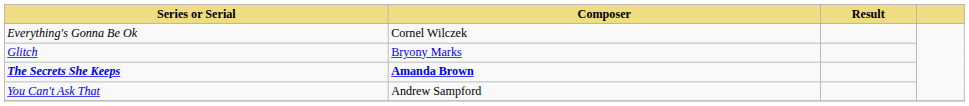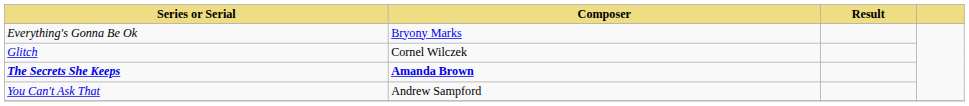Everything's Gonna Be Ok | Composer: Cornel Wilczek -> Bryony Marks
Glitch | Composer: Bryony Marks -> Cornel Wilczek
